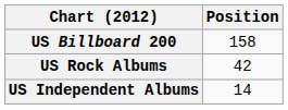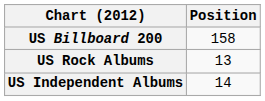US Rock Albums | Position: 42 -> 13
